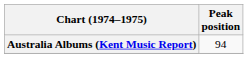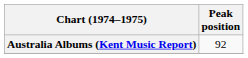Australia Albums (Kent Music Report) | Peak position: 94 -> 92
